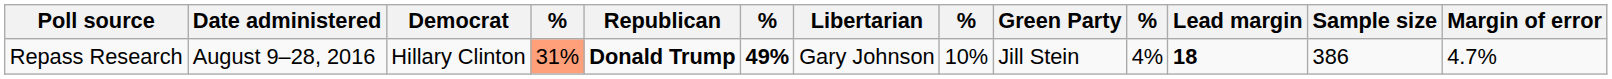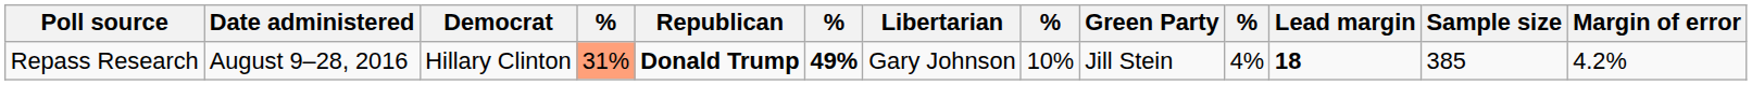Repass Research | Sample size: 386 -> 385
Repass Research | Margin of error: 4.7% -> 4.2%
